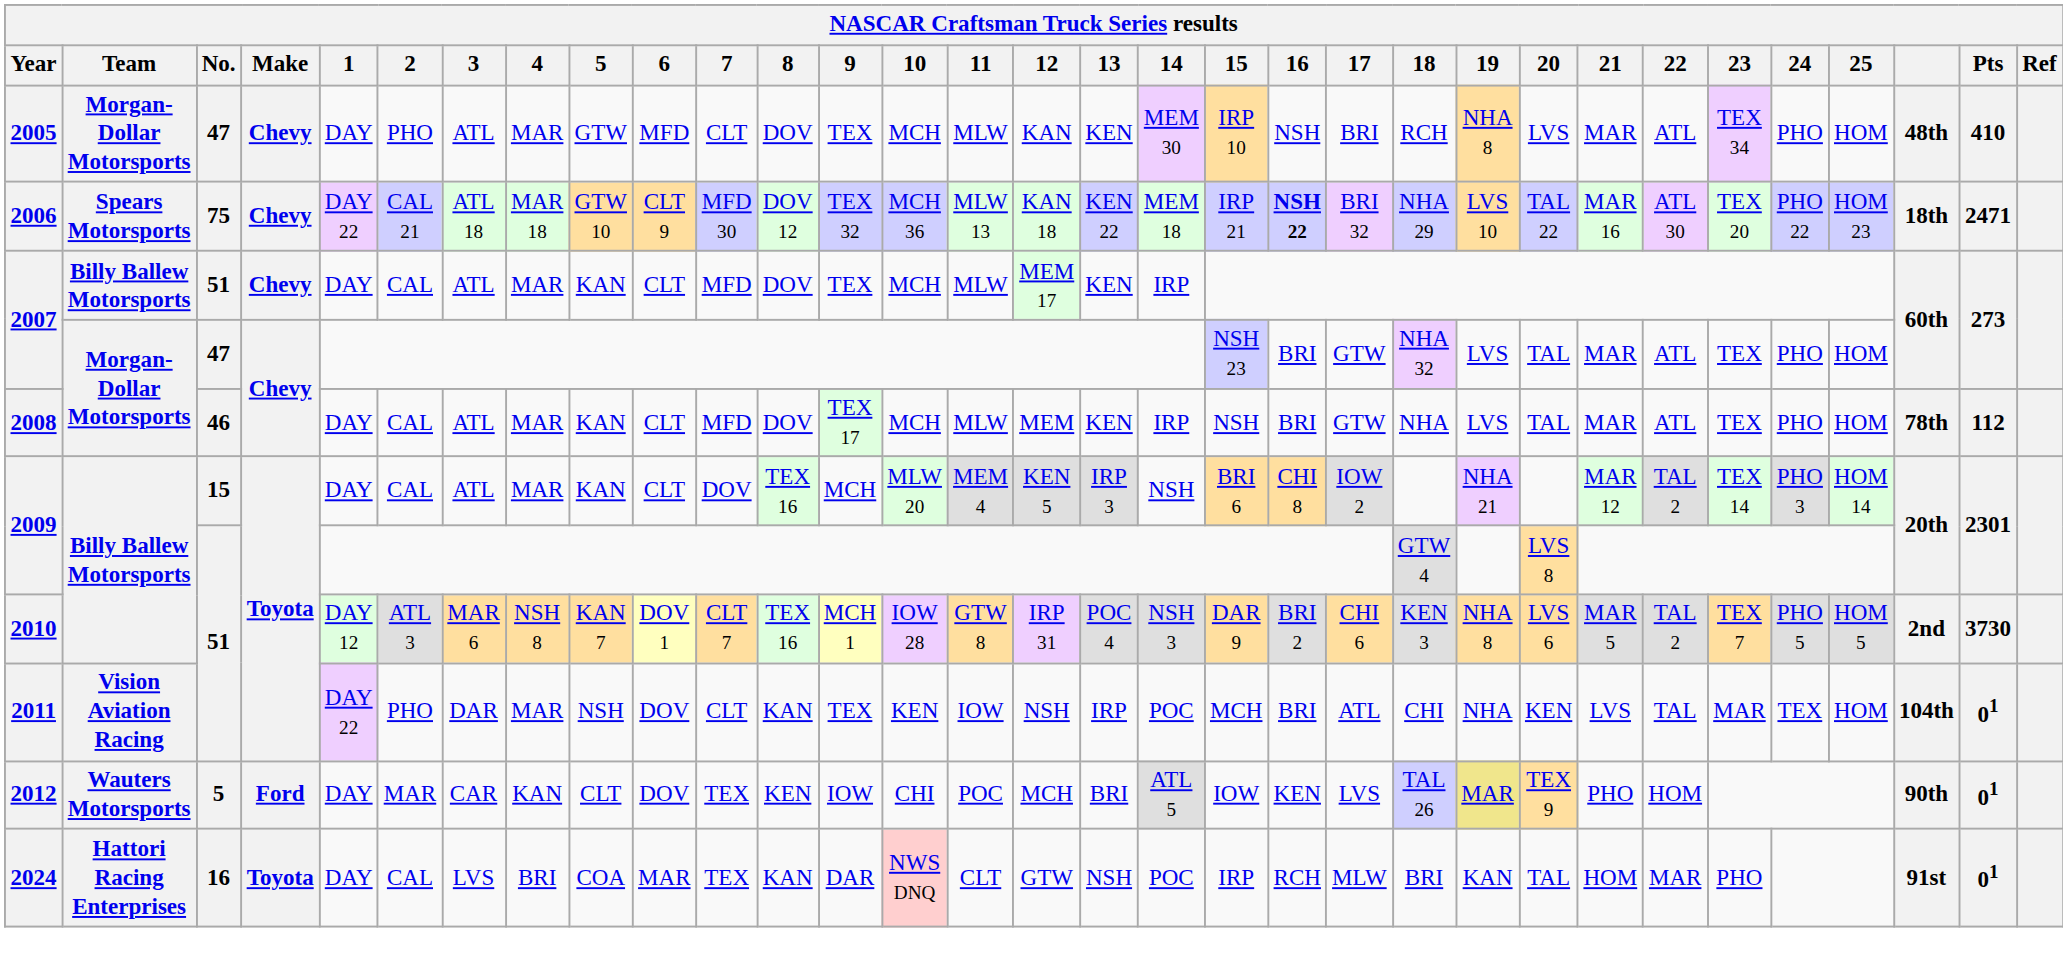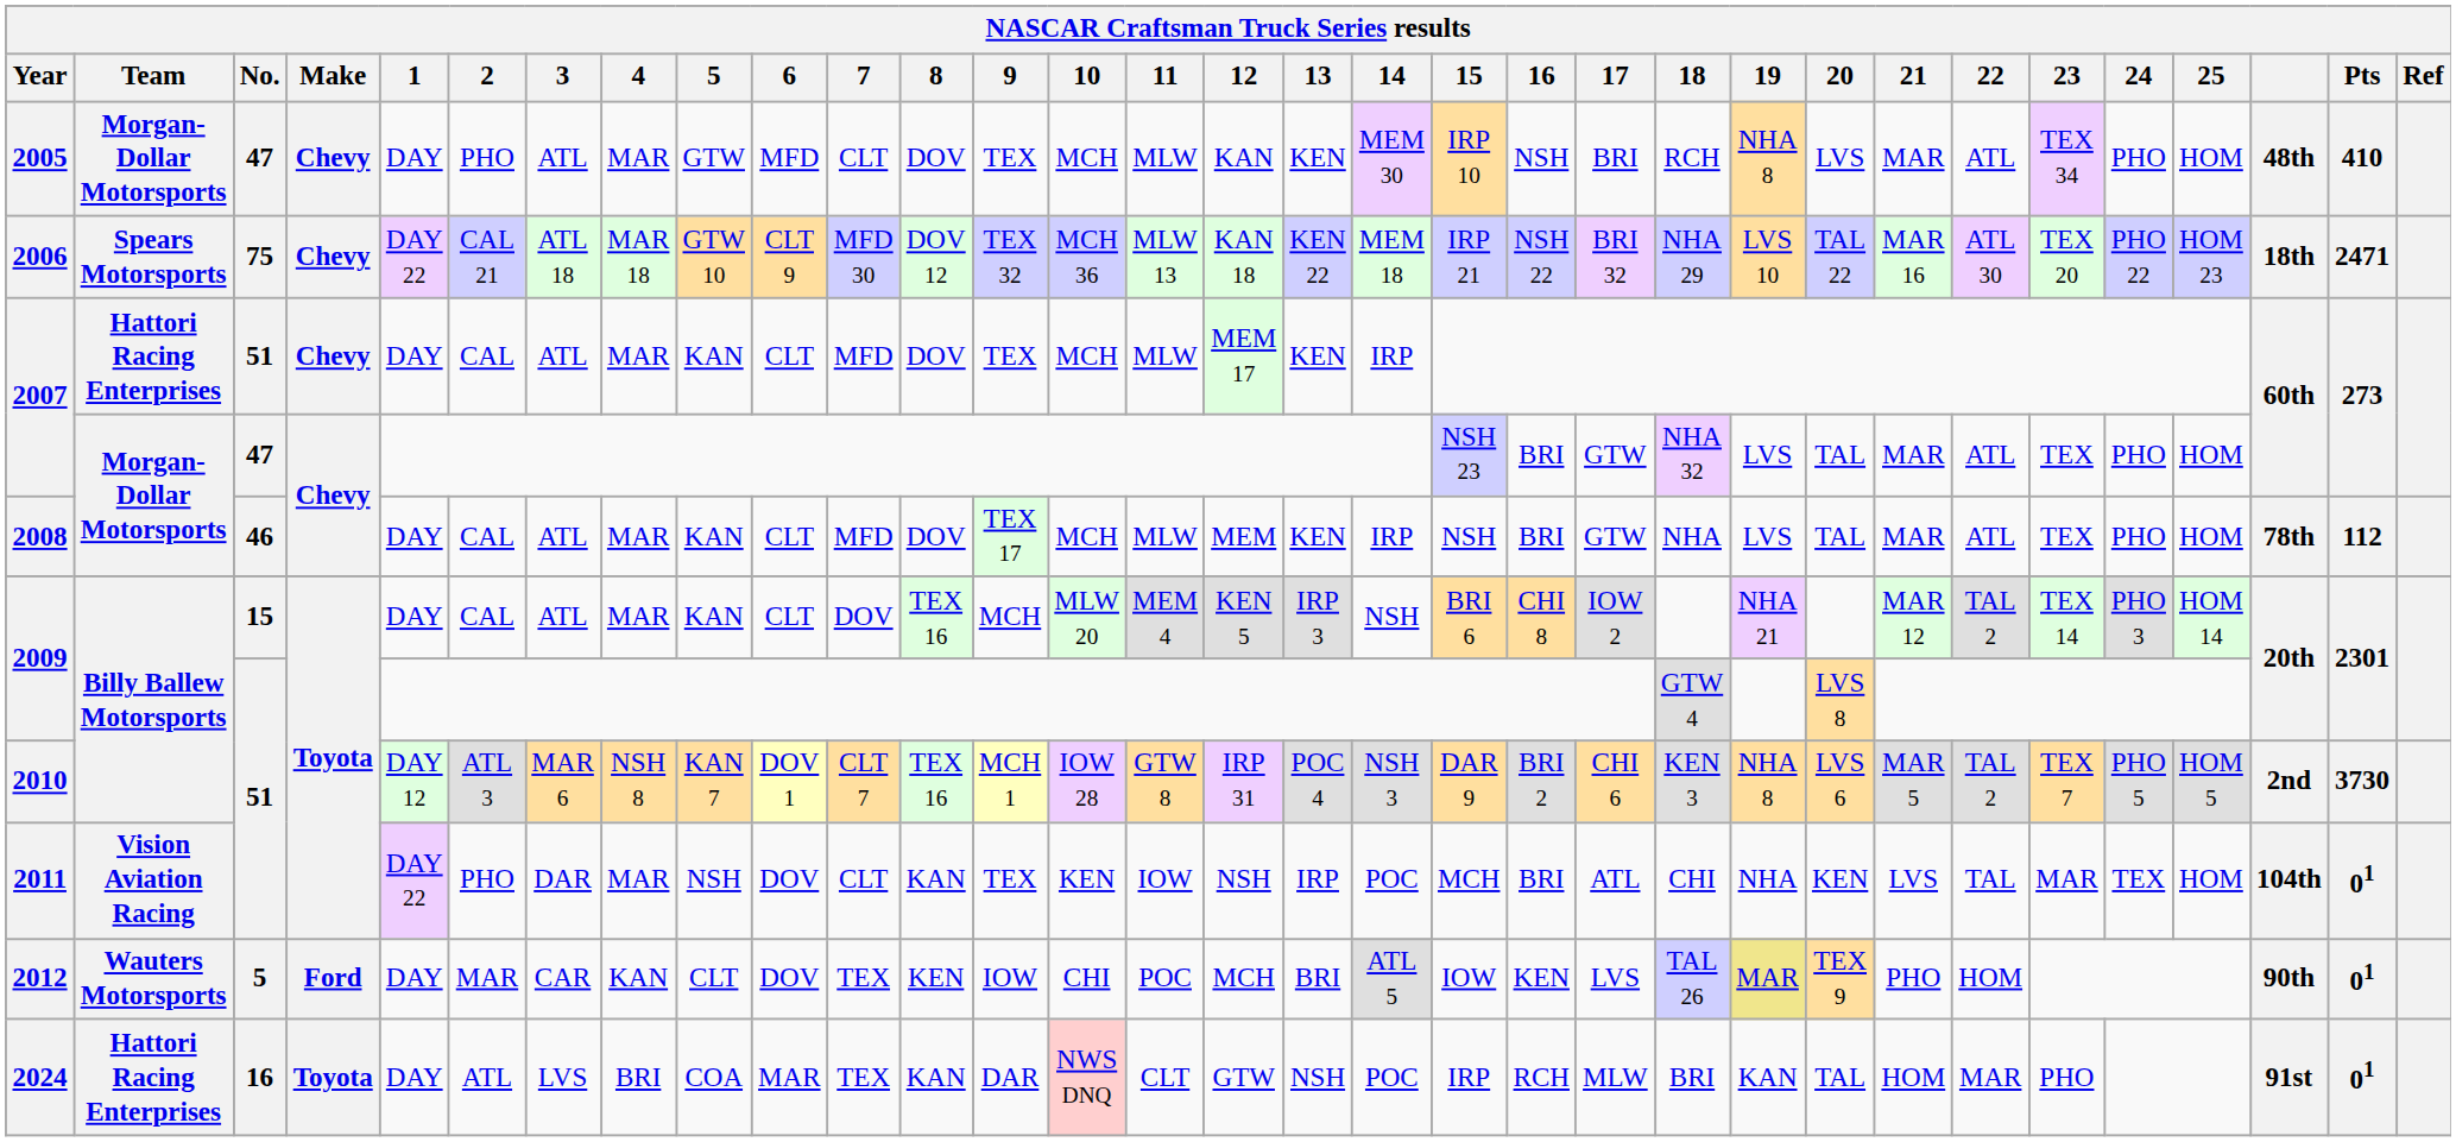2006 | 16: bold -> normal
2007 / 51 | Team: Billy Ballew Motorsports -> Hattori Racing Enterprises
2024 | 2: CAL -> ATL
